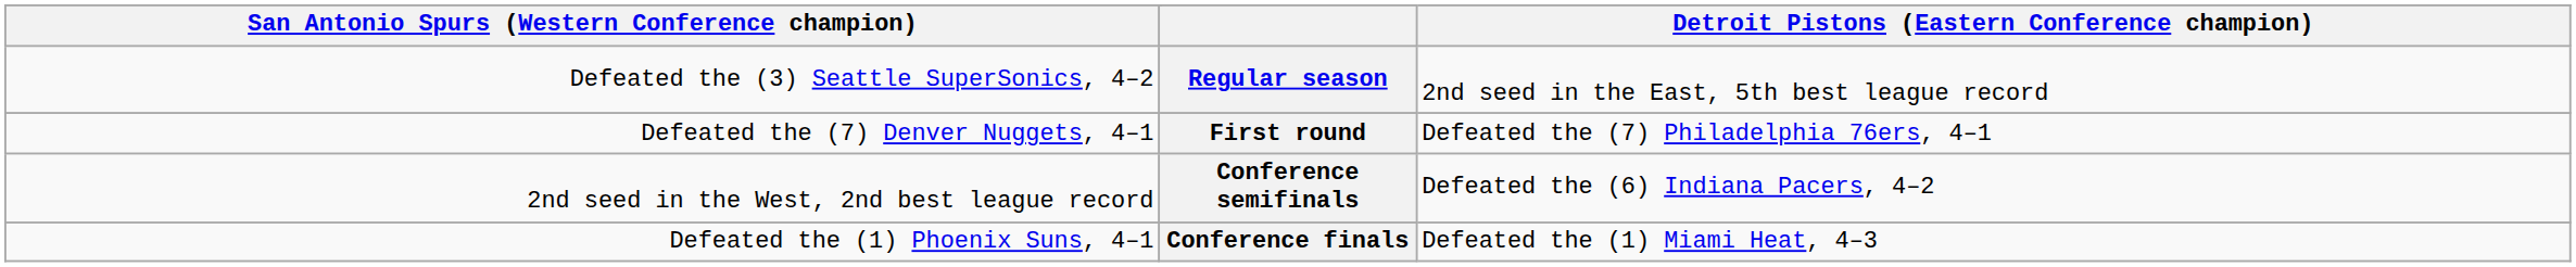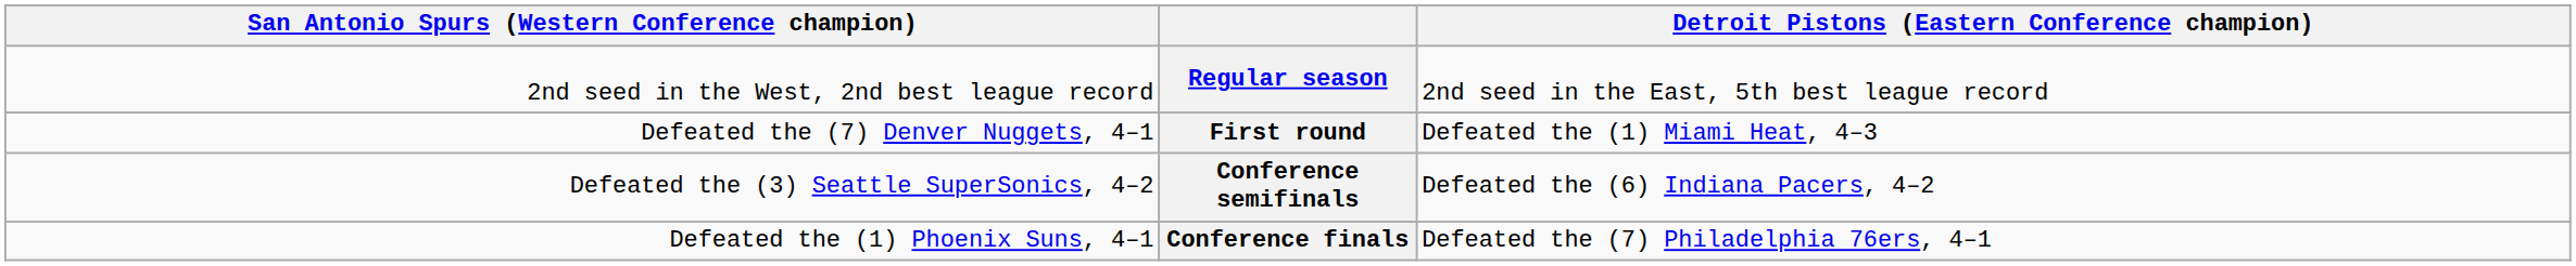Regular season | column 1: Defeated the (3) Seattle SuperSonics, 4–2 -> 2nd seed in the West, 2nd best league record
First round | column 4: Defeated the (7) Philadelphia 76ers, 4–1 -> Defeated the (1) Miami Heat, 4–3
Conference semifinals | column 1: 2nd seed in the West, 2nd best league record -> Defeated the (3) Seattle SuperSonics, 4–2
Conference finals | column 4: Defeated the (1) Miami Heat, 4–3 -> Defeated the (7) Philadelphia 76ers, 4–1
